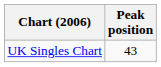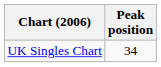UK Singles Chart | Peak position: 43 -> 34
